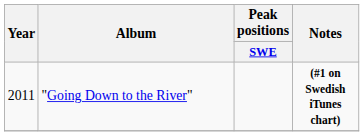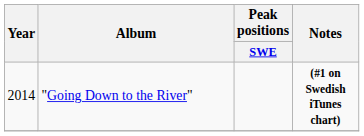"Going Down to the River" | Year: 2011 -> 2014
